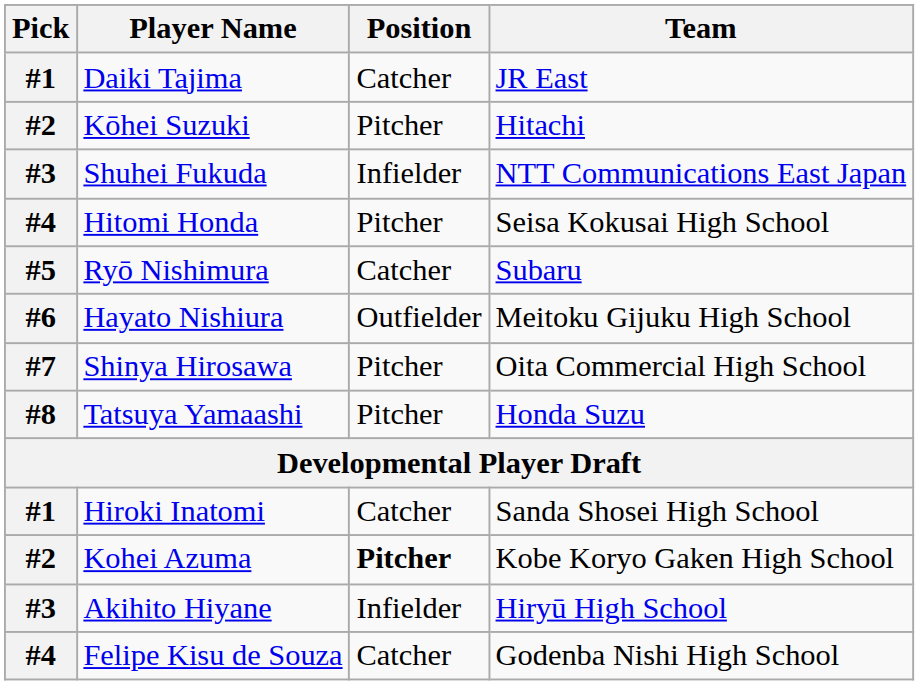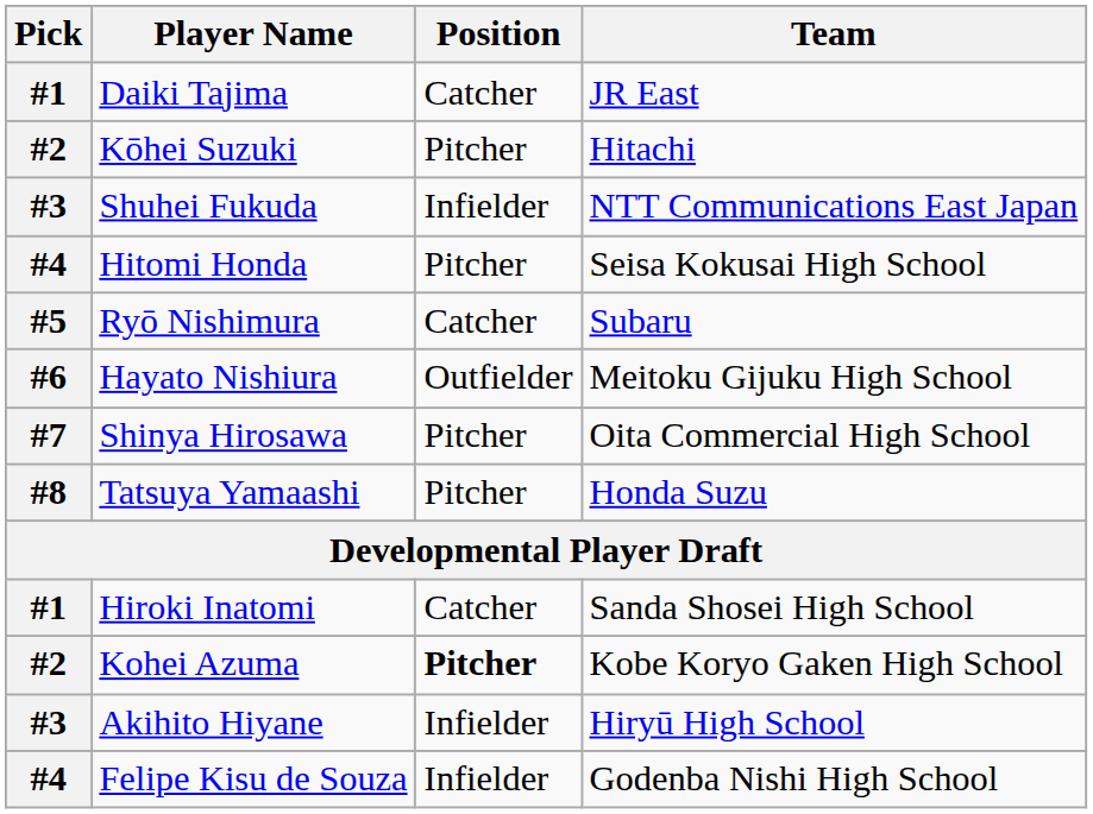Felipe Kisu de Souza | Position: Catcher -> Infielder
